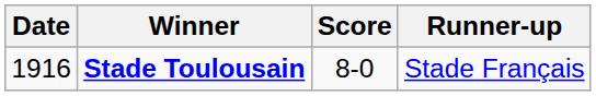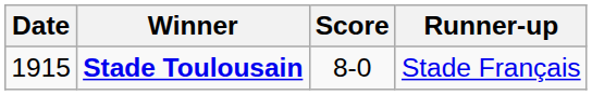Stade Toulousain | Date: 1916 -> 1915
